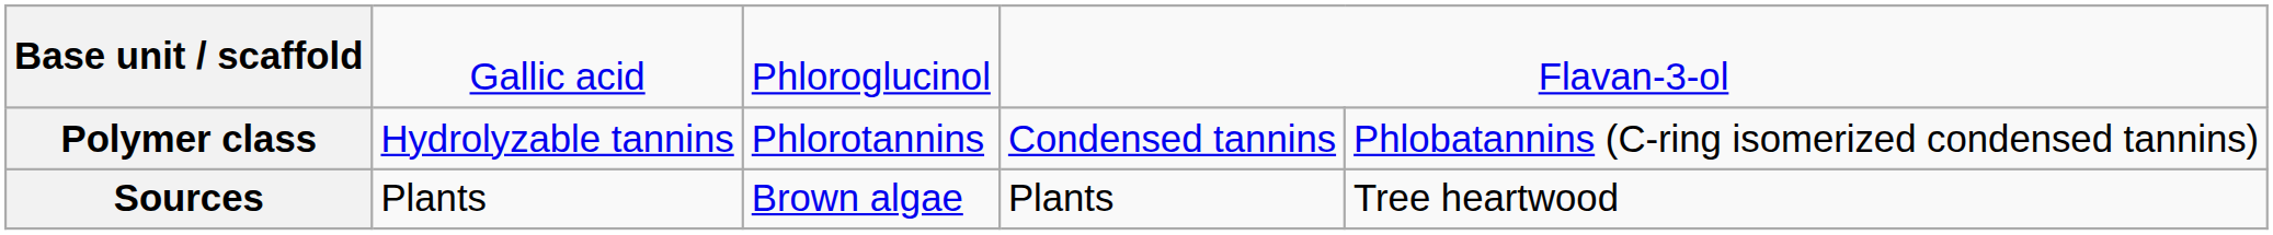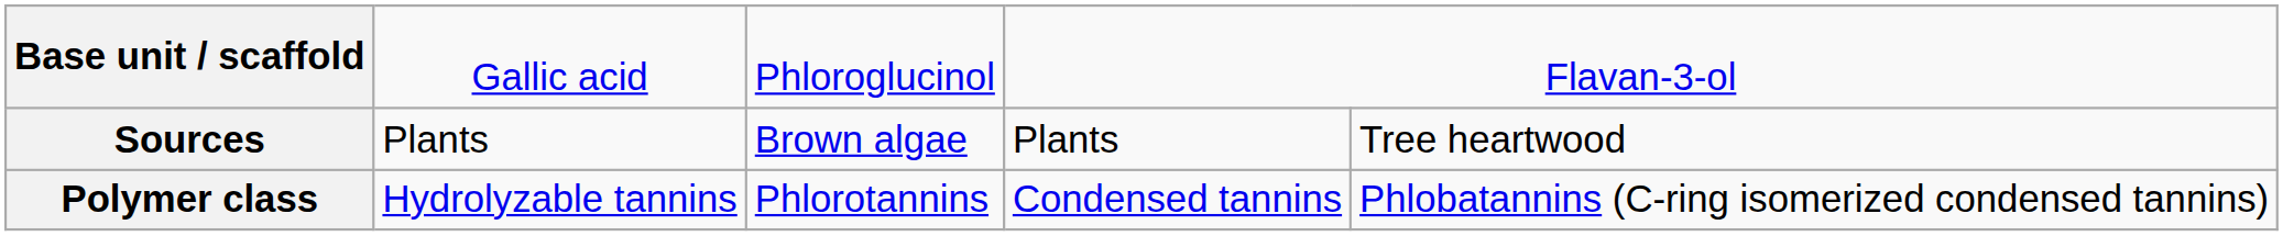rows swapped: Polymer class <-> Sources
